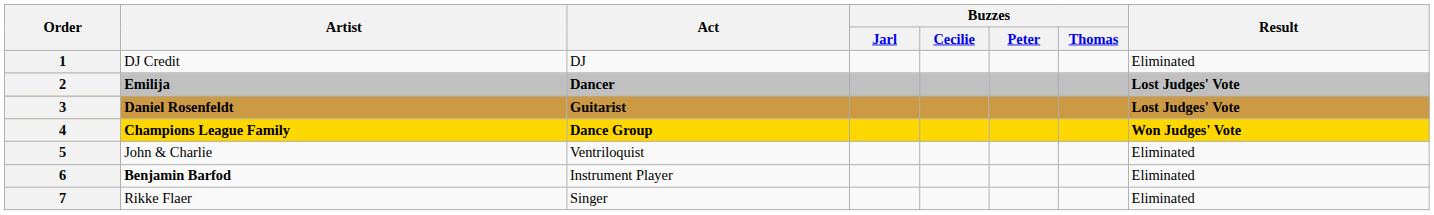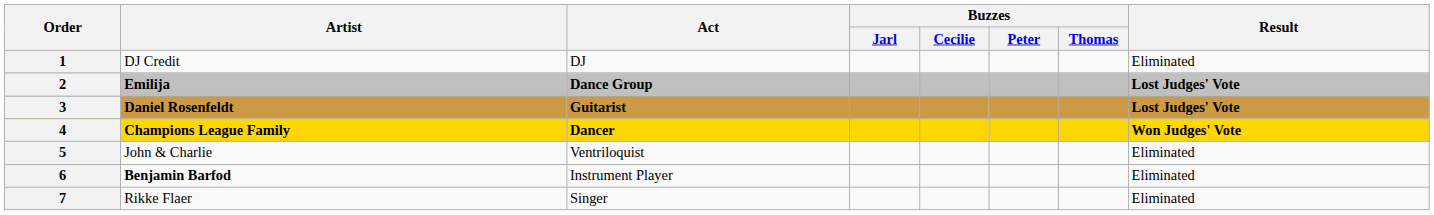2 | Act: Dancer -> Dance Group
4 | Act: Dance Group -> Dancer
